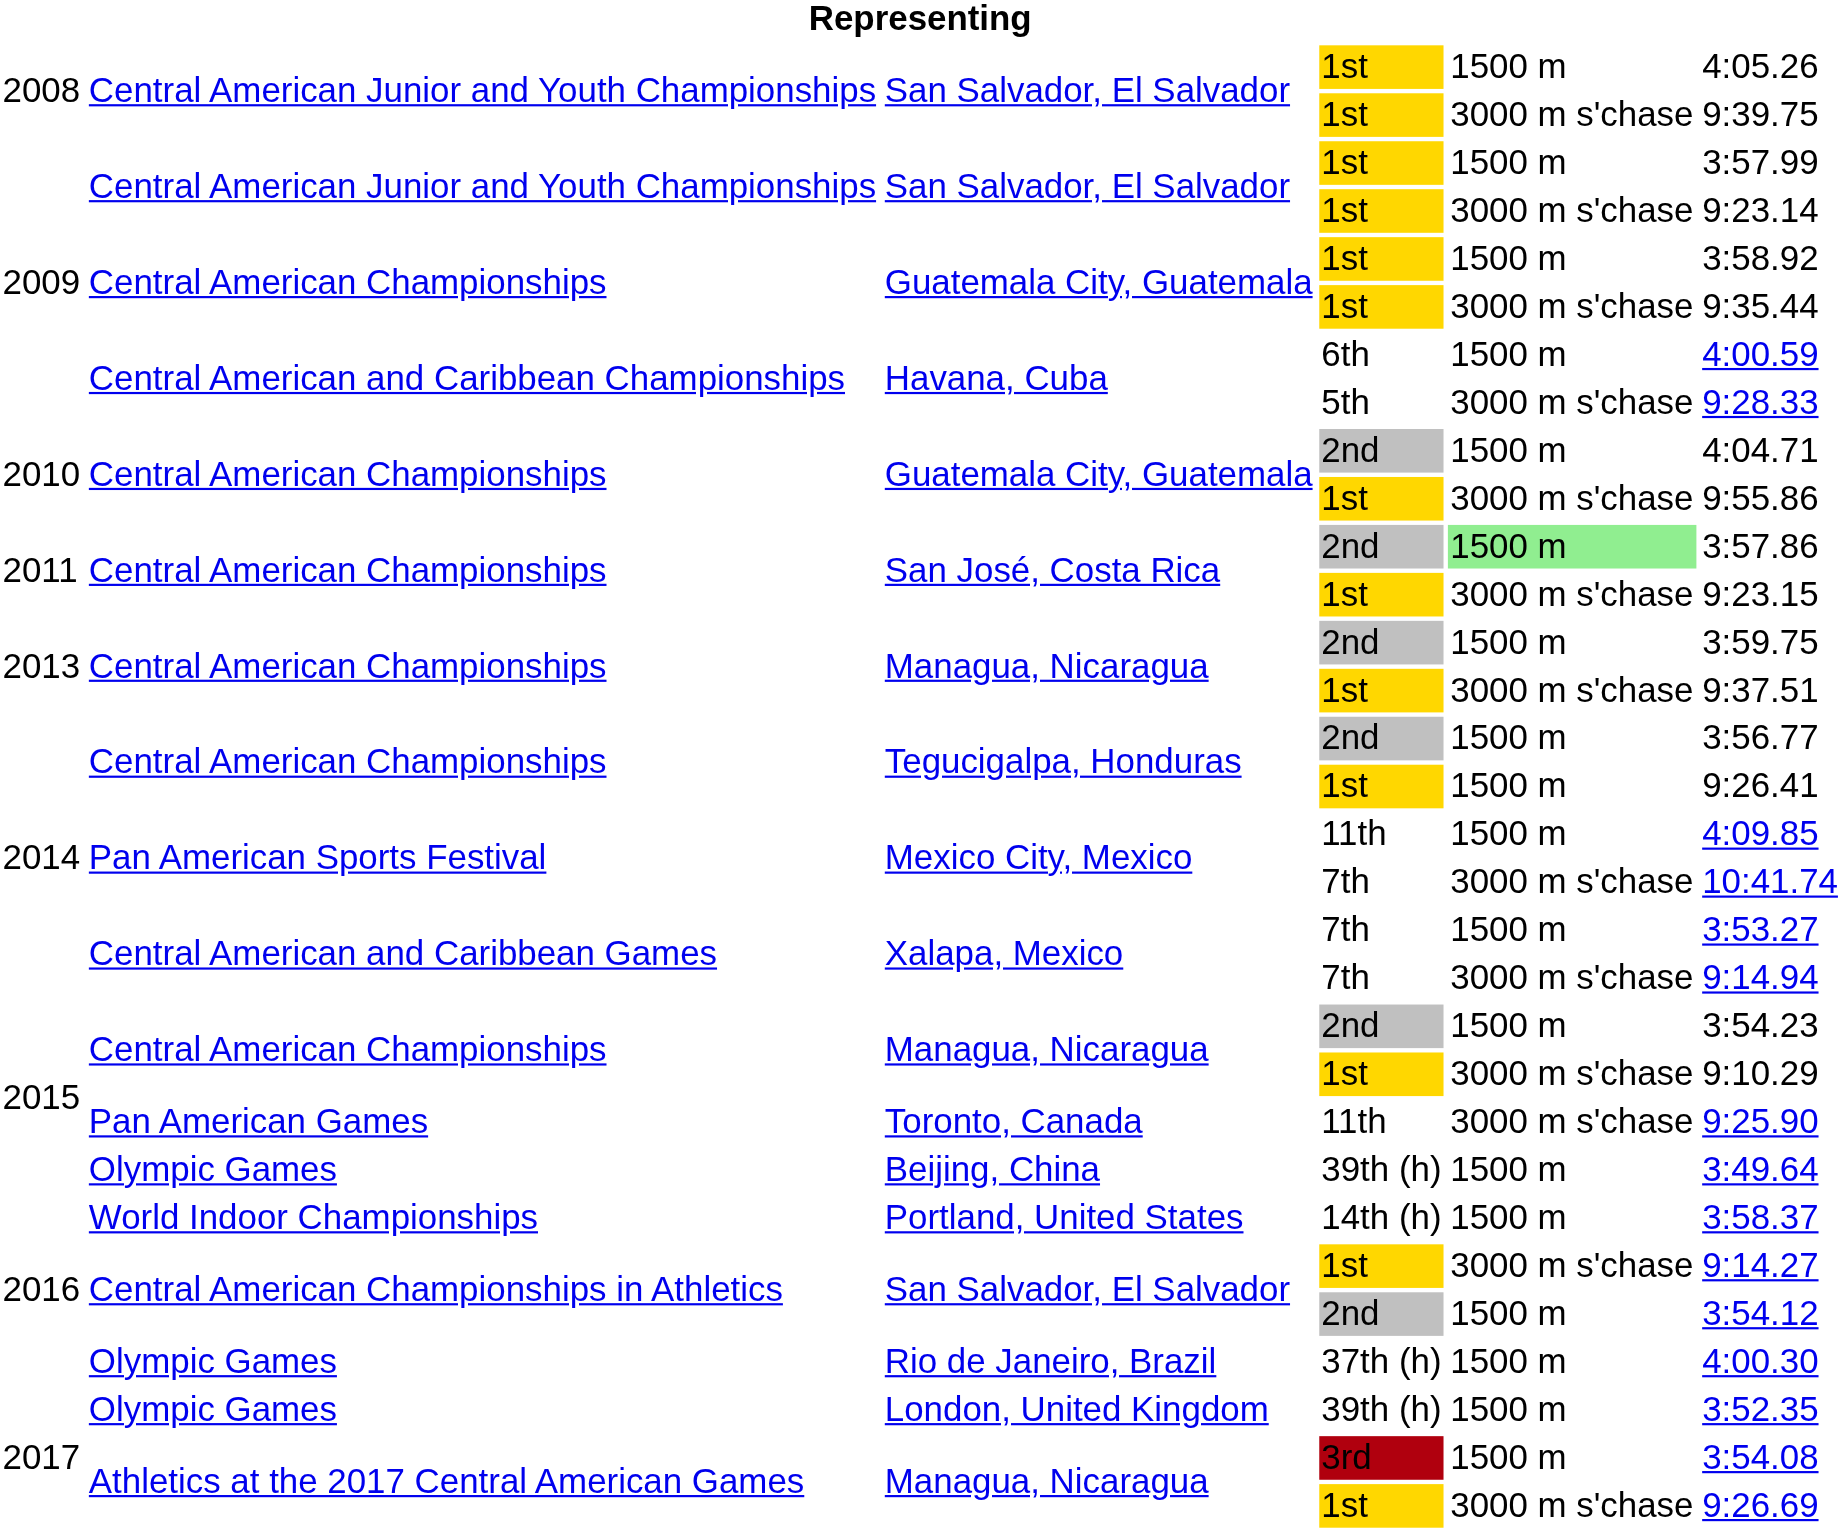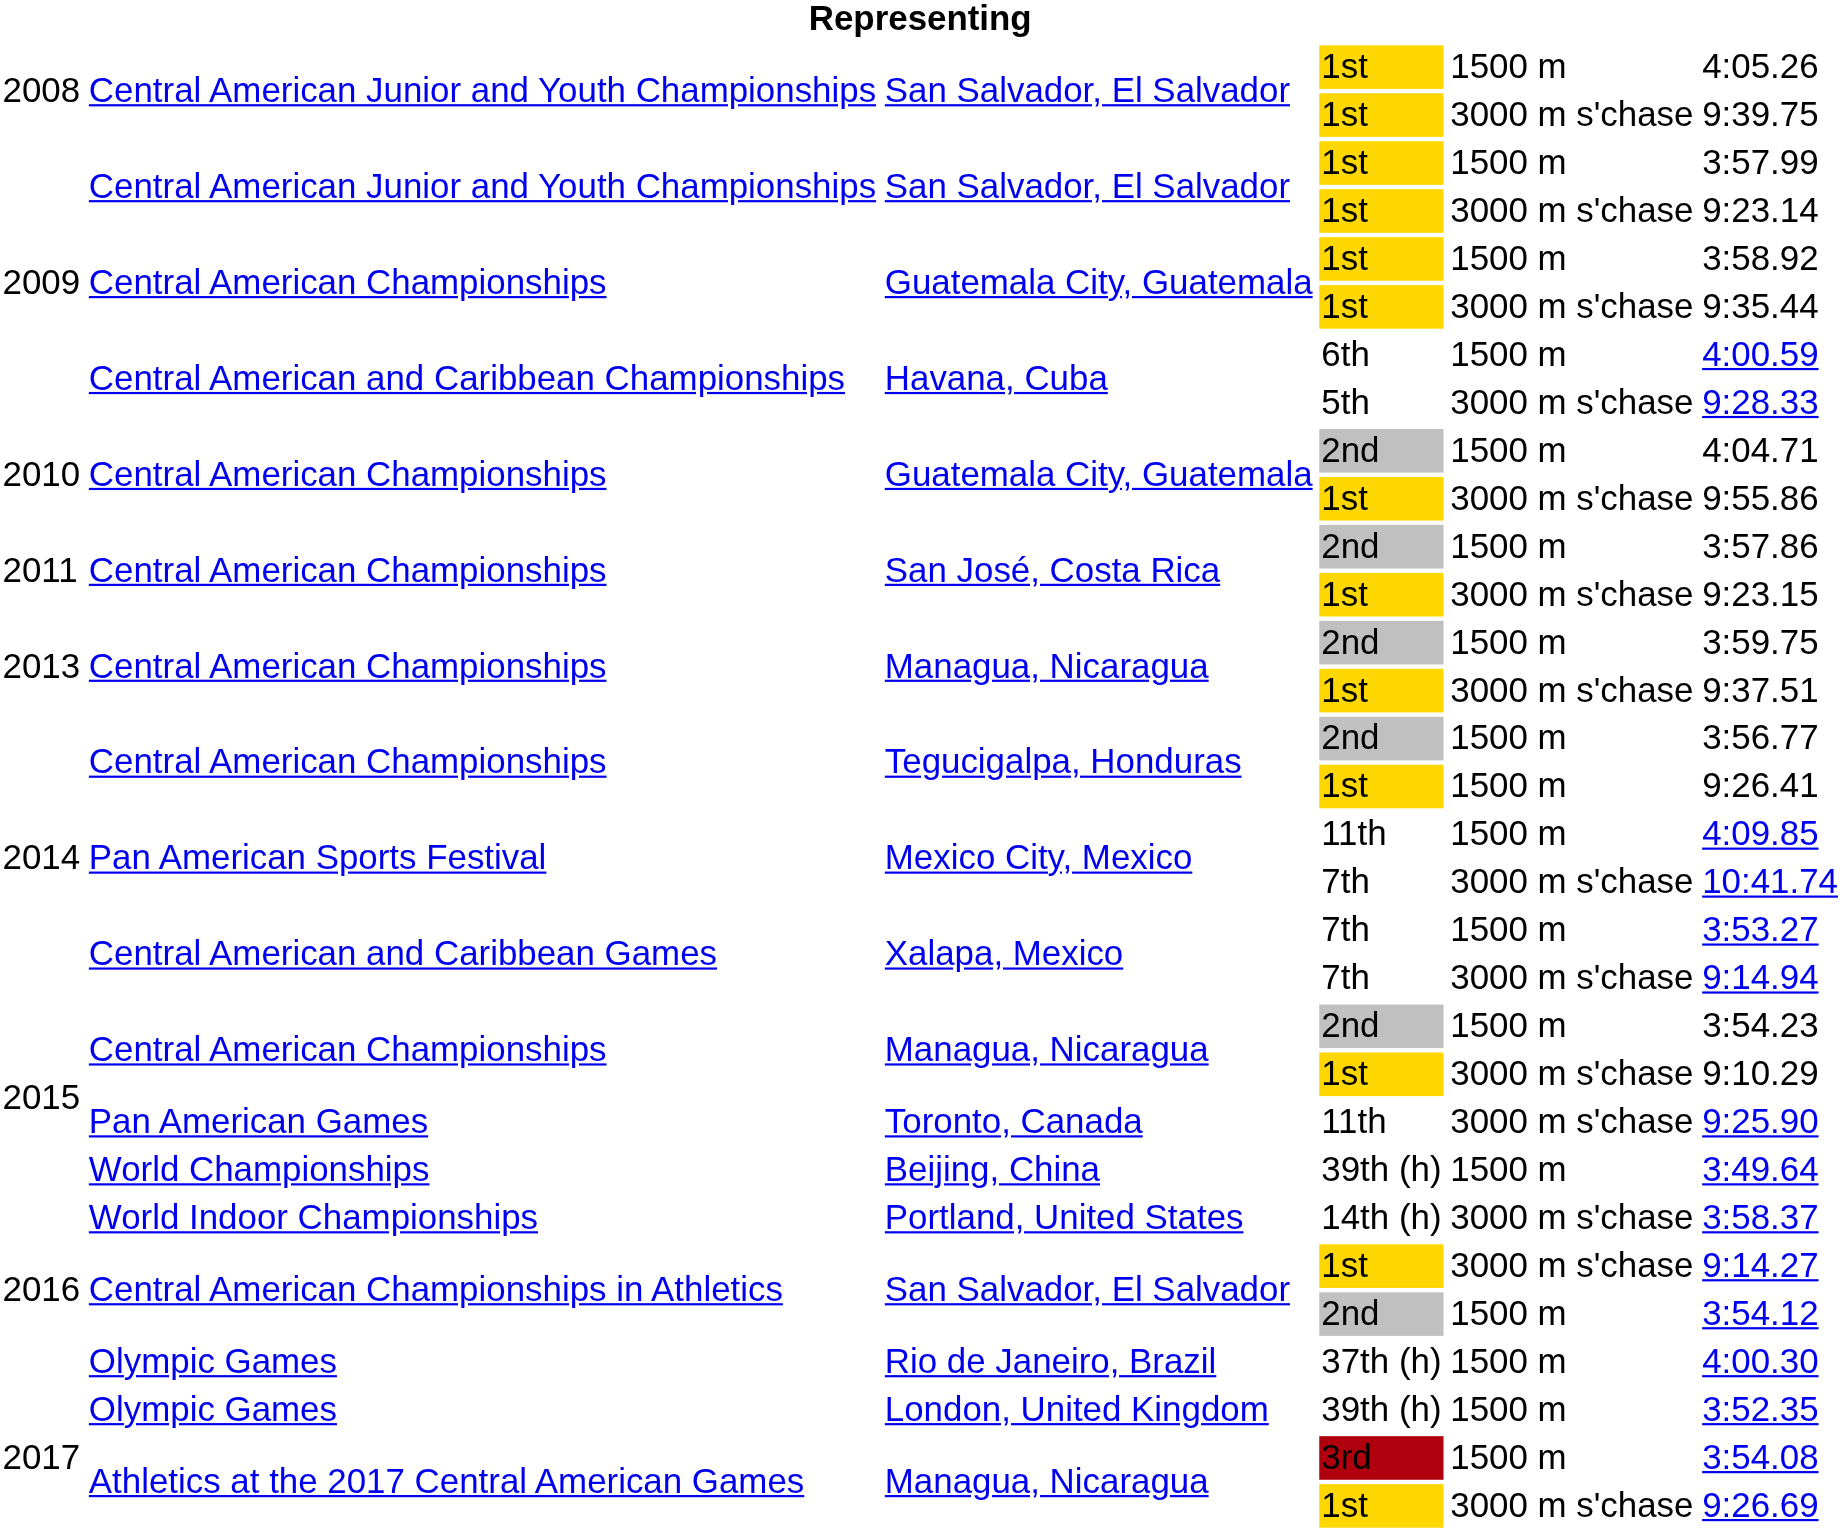San José, Costa Rica / 2nd | column 5: lightgreen background -> no background
Beijing, China | column 2: Olympic Games -> World Championships
Portland, United States | column 5: 1500 m -> 3000 m s'chase
